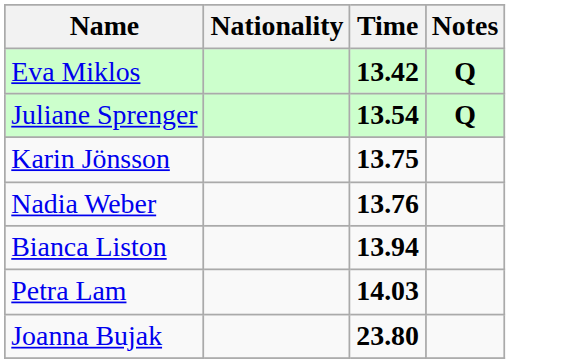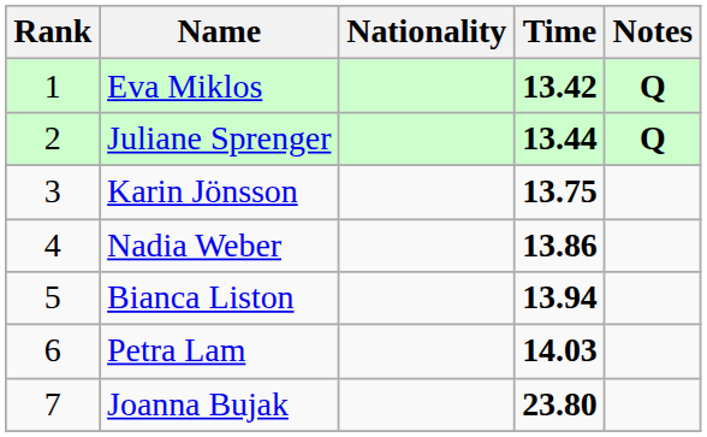+ column: Rank | 1 | 2 | 3 | 4 | 5 | 6 | 7
Juliane Sprenger | Time: 13.54 -> 13.44
Nadia Weber | Time: 13.76 -> 13.86
